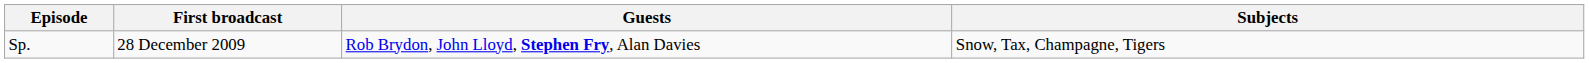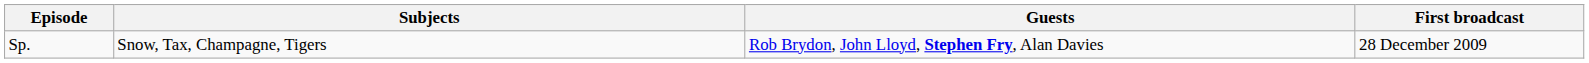columns swapped: First broadcast <-> Subjects
